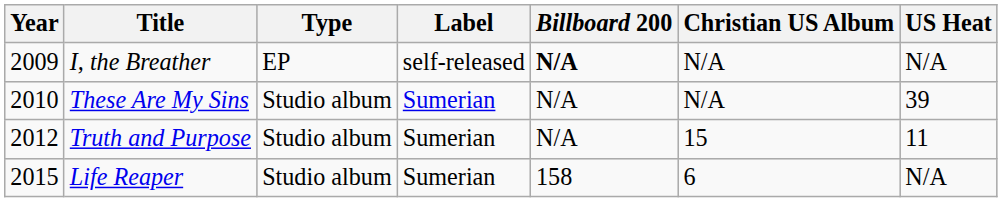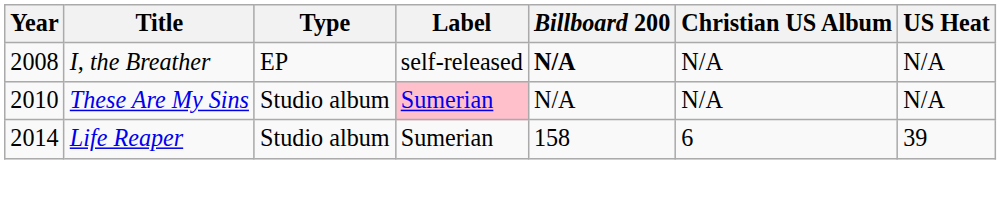I, the Breather | Year: 2009 -> 2008
These Are My Sins | Label: no background -> pink background
These Are My Sins | US Heat: 39 -> N/A
- row: 2012 | Truth and Purpose | Studio album | Sumerian | N/A | 15 | 11
Life Reaper | Year: 2015 -> 2014
Life Reaper | US Heat: N/A -> 39
